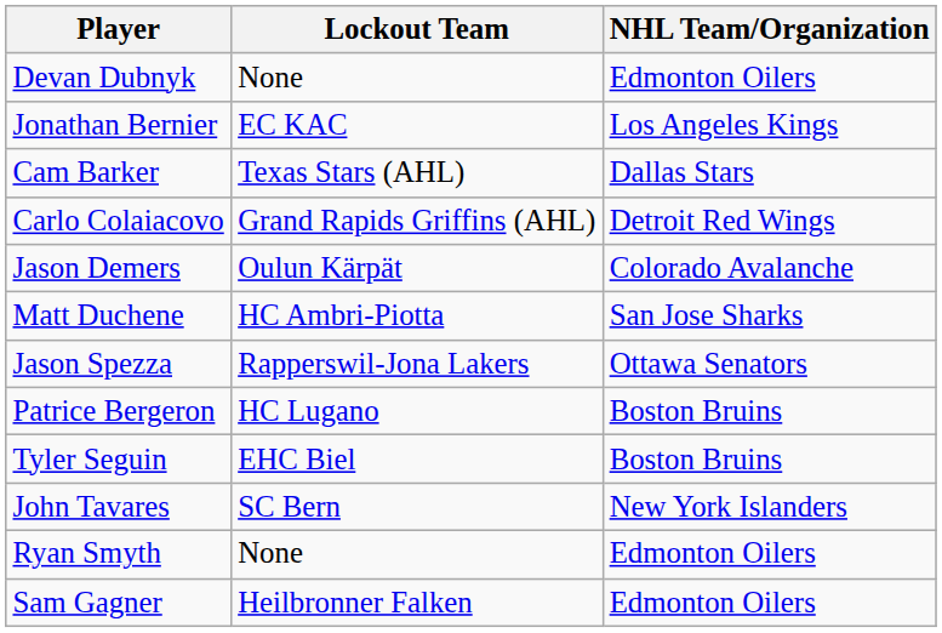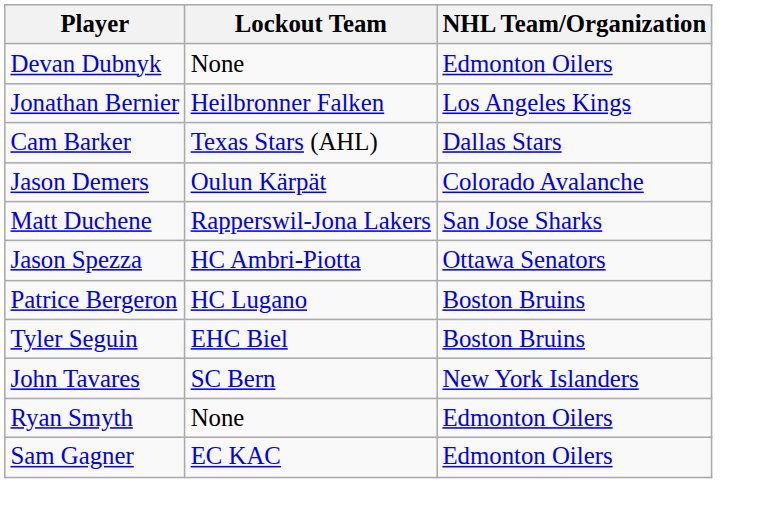Jonathan Bernier | Lockout Team: EC KAC -> Heilbronner Falken
- row: Carlo Colaiacovo | Grand Rapids Griffins (AHL) | Detroit Red Wings
Matt Duchene | Lockout Team: HC Ambri-Piotta -> Rapperswil-Jona Lakers
Jason Spezza | Lockout Team: Rapperswil-Jona Lakers -> HC Ambri-Piotta
Sam Gagner | Lockout Team: Heilbronner Falken -> EC KAC
